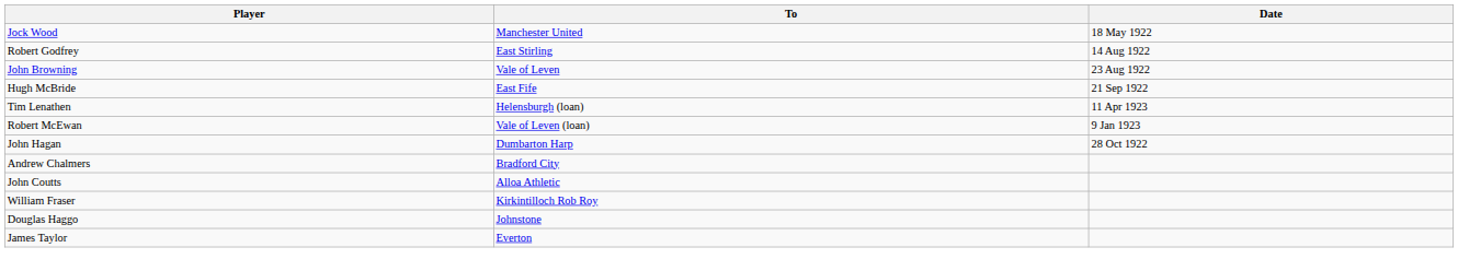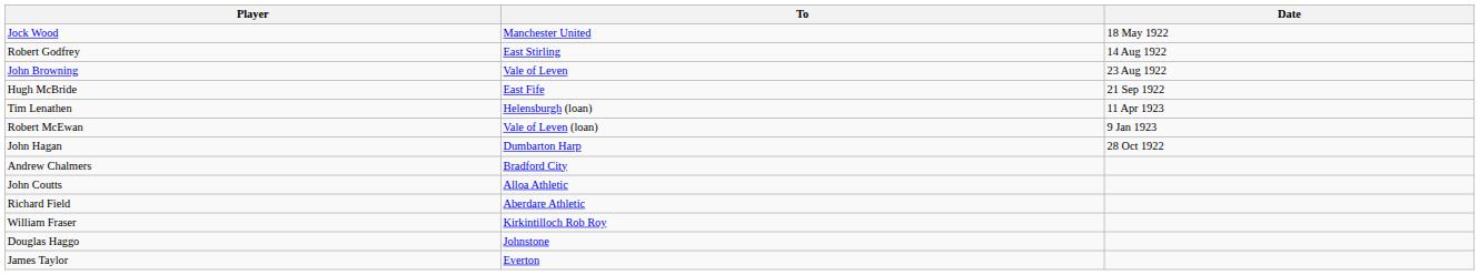+ row: Richard Field | Aberdare Athletic
